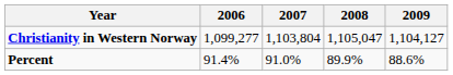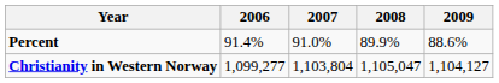rows swapped: Christianity in Western Norway <-> Percent
